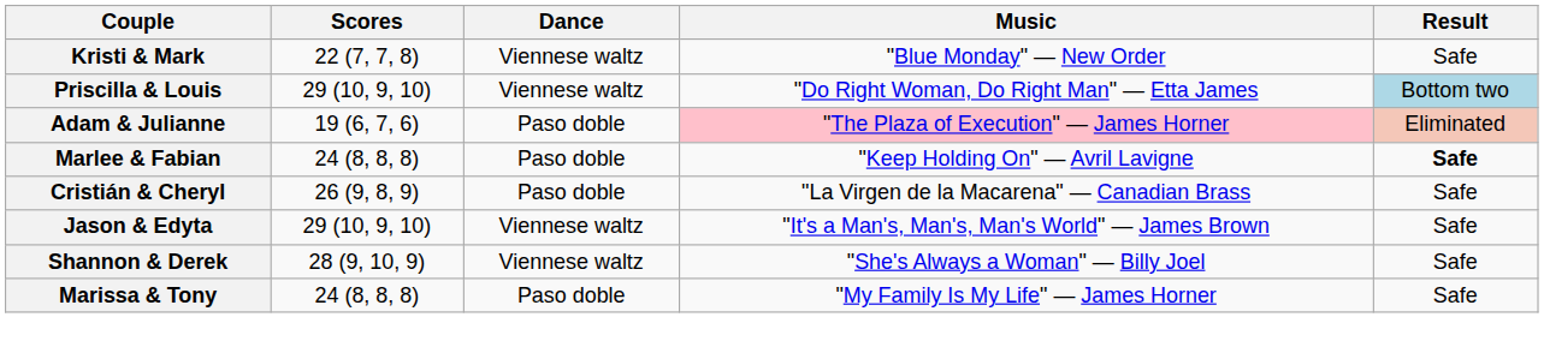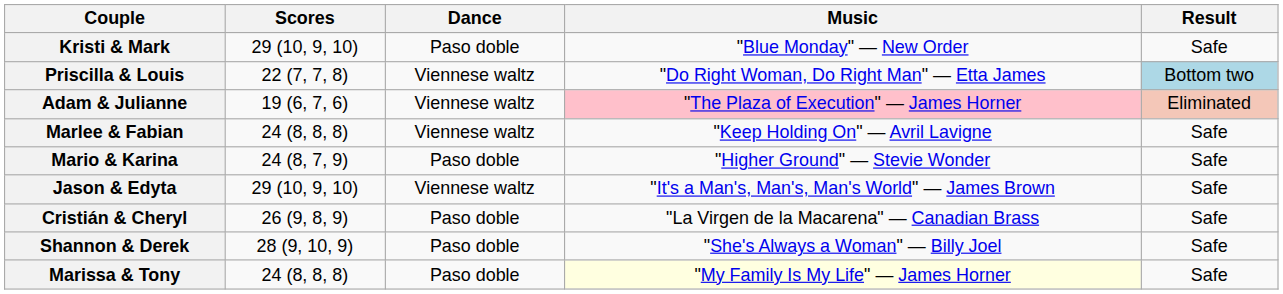Kristi & Mark | Scores: 22 (7, 7, 8) -> 29 (10, 9, 10)
Kristi & Mark | Dance: Viennese waltz -> Paso doble
Priscilla & Louis | Scores: 29 (10, 9, 10) -> 22 (7, 7, 8)
Adam & Julianne | Dance: Paso doble -> Viennese waltz
Marlee & Fabian | Dance: Paso doble -> Viennese waltz
Marlee & Fabian | Result: bold -> normal
+ row: Mario & Karina | 24 (8, 7, 9) | Paso doble | "Higher Ground" — Stevie Wonder | Safe
rows swapped: Jason & Edyta <-> Cristián & Cheryl
Shannon & Derek | Dance: Viennese waltz -> Paso doble
Marissa & Tony | Music: no background -> lightyellow background
